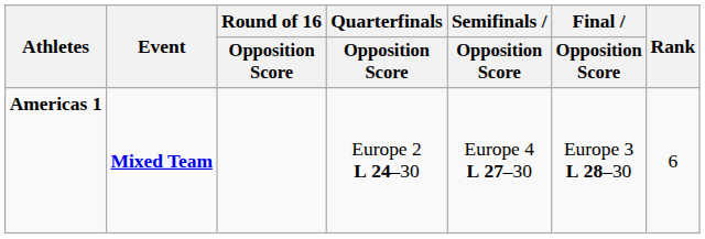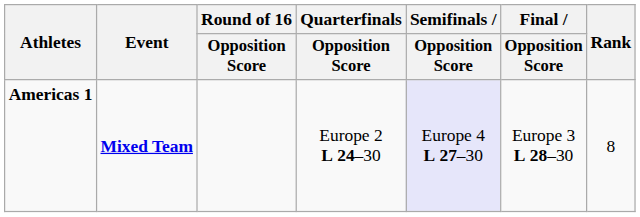Americas 1 | Semifinals / Opposition Score: no background -> lavender background
Americas 1 | Rank: 6 -> 8
